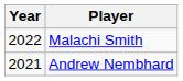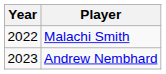Andrew Nembhard | Year: 2021 -> 2023
